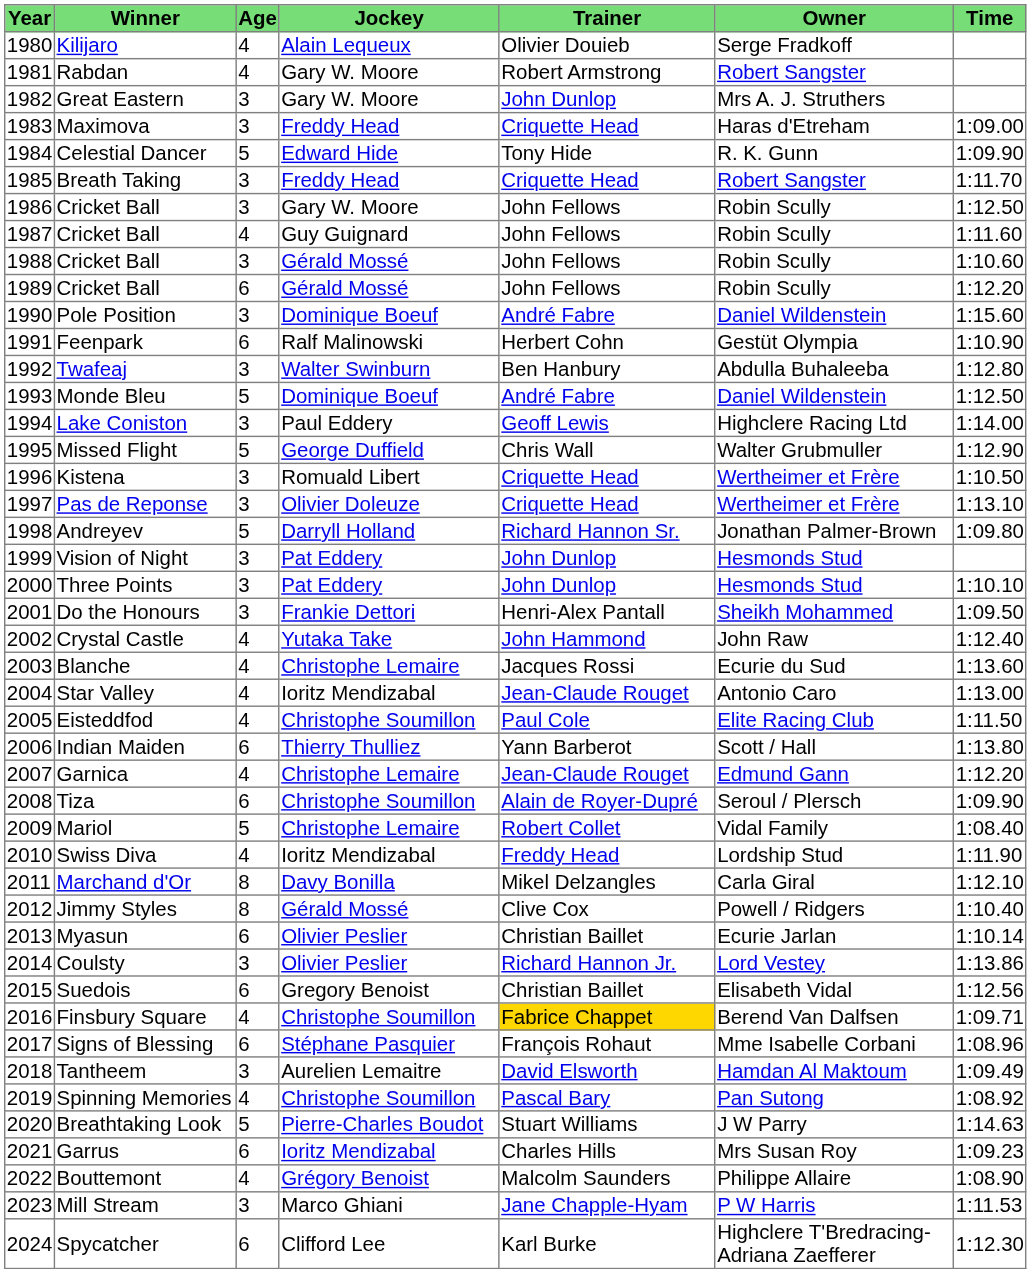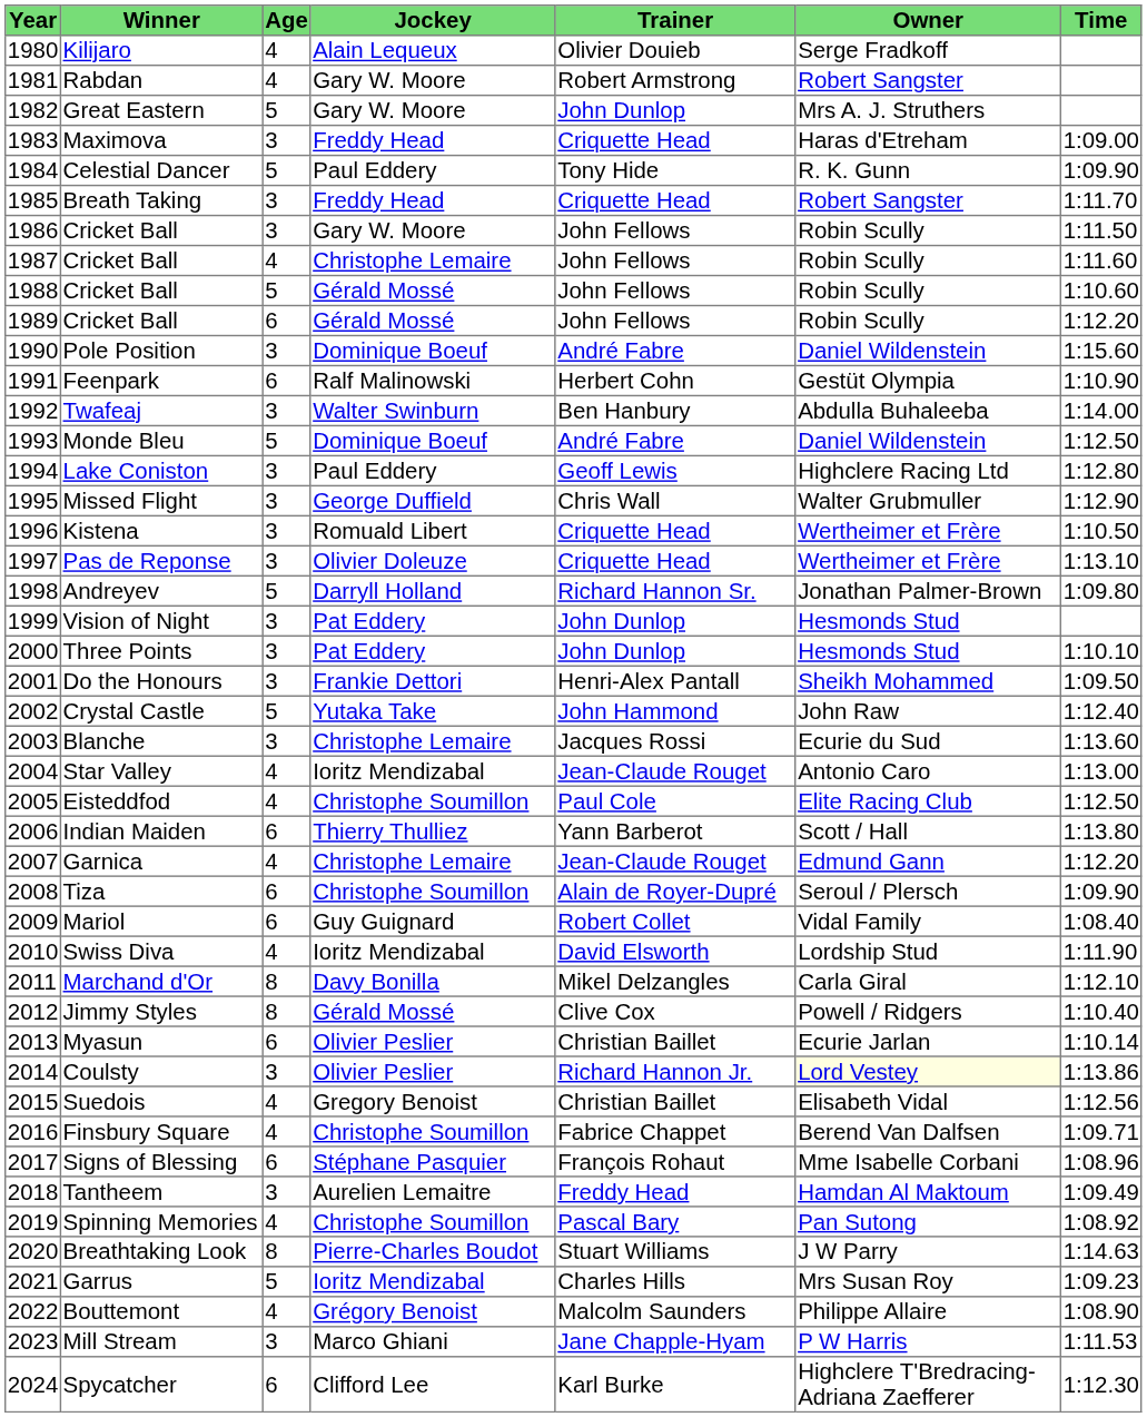Great Eastern | Age: 3 -> 5
Celestial Dancer | Jockey: Edward Hide -> Paul Eddery
1986 / Cricket Ball | Time: 1:12.50 -> 1:11.50
1987 / Cricket Ball | Jockey: Guy Guignard -> Christophe Lemaire
1988 / Cricket Ball | Age: 3 -> 5
Twafeaj | Time: 1:12.80 -> 1:14.00
Lake Coniston | Time: 1:14.00 -> 1:12.80
Missed Flight | Age: 5 -> 3
Crystal Castle | Age: 4 -> 5
Blanche | Age: 4 -> 3
Eisteddfod | Time: 1:11.50 -> 1:12.50
Mariol | Age: 5 -> 6
Mariol | Jockey: Christophe Lemaire -> Guy Guignard
Swiss Diva | Trainer: Freddy Head -> David Elsworth
Coulsty | Owner: no background -> lightyellow background
Suedois | Age: 6 -> 4
Finsbury Square | Trainer: gold background -> no background
Tantheem | Trainer: David Elsworth -> Freddy Head
Breathtaking Look | Age: 5 -> 8
Garrus | Age: 6 -> 5
